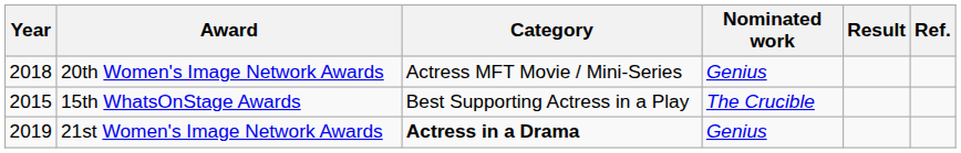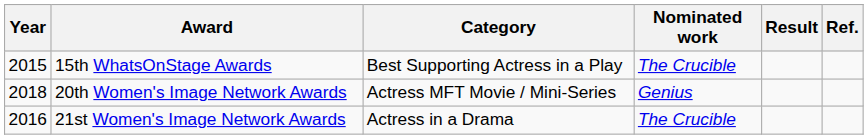rows swapped: 15th WhatsOnStage Awards <-> 20th Women's Image Network Awards
21st Women's Image Network Awards | Year: 2019 -> 2016
21st Women's Image Network Awards | Category: bold -> normal
21st Women's Image Network Awards | Nominated work: Genius -> The Crucible
